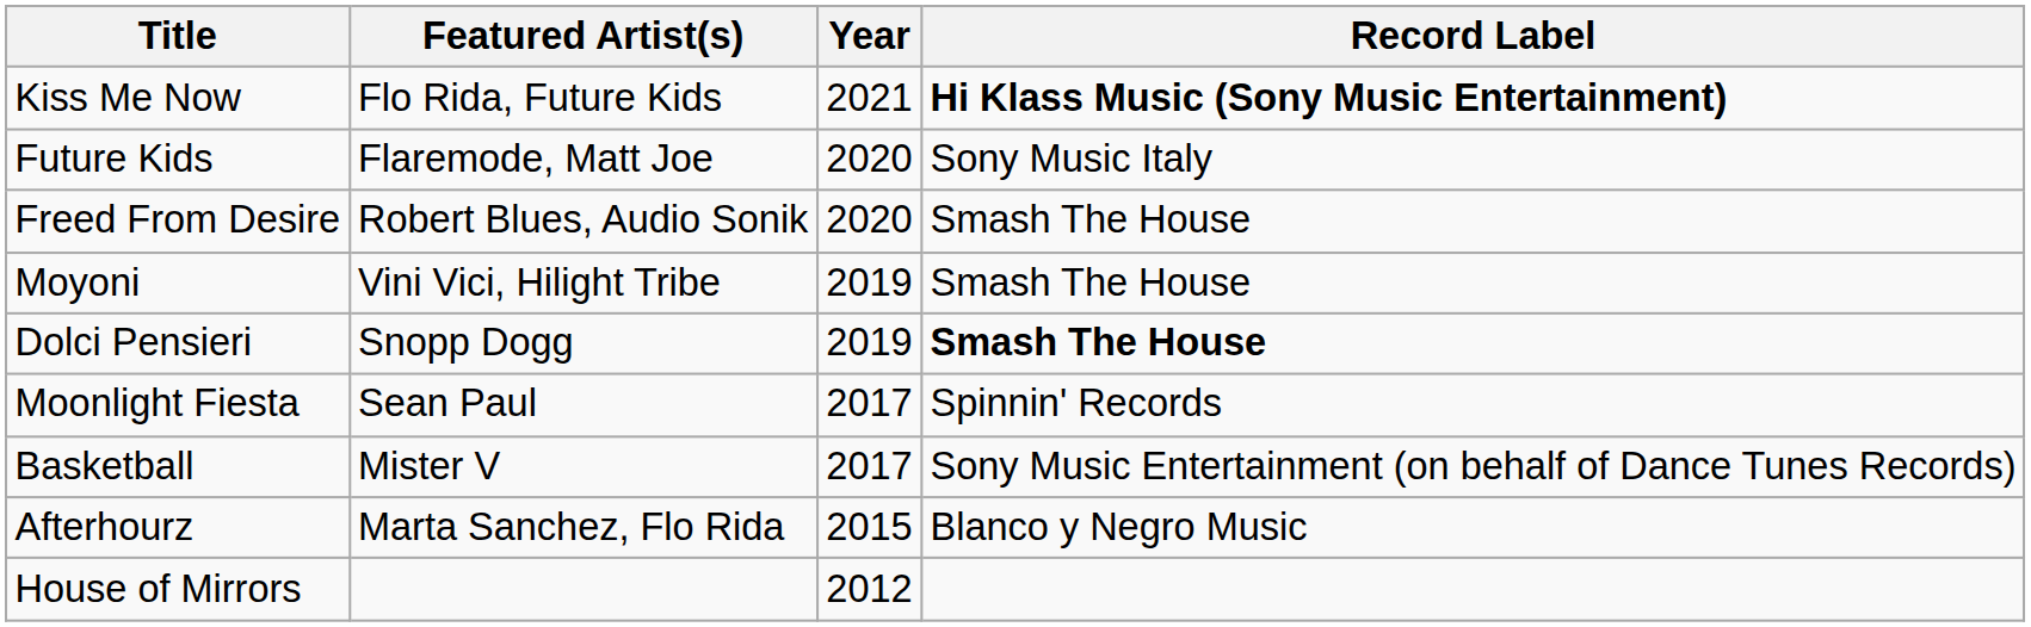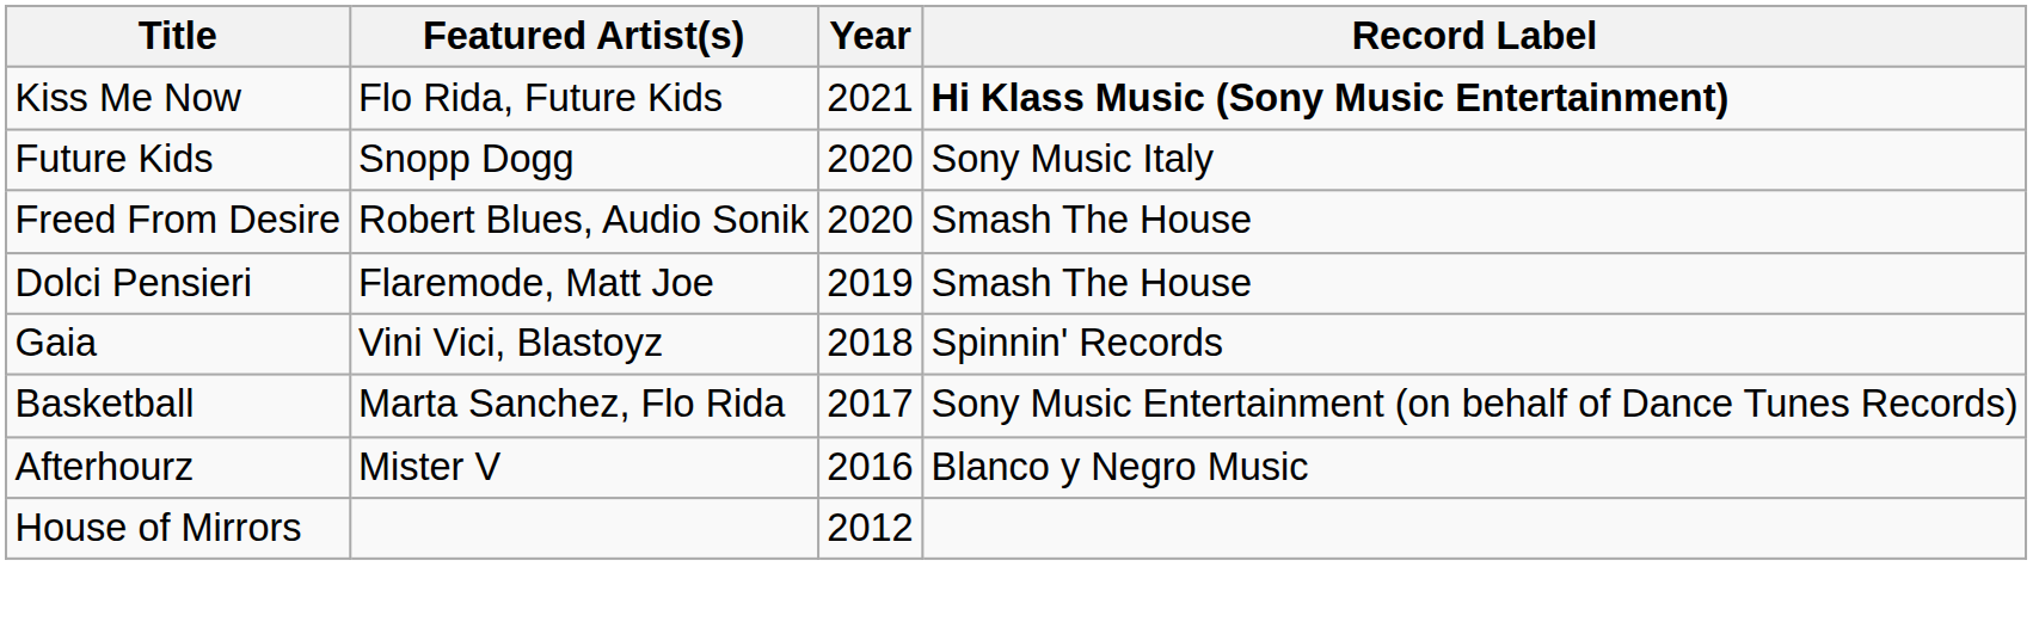Future Kids | Featured Artist(s): Flaremode, Matt Joe -> Snopp Dogg
- row: Moyoni | Vini Vici, Hilight Tribe | 2019 | Smash The House
Dolci Pensieri | Featured Artist(s): Snopp Dogg -> Flaremode, Matt Joe
Dolci Pensieri | Record Label: bold -> normal
+ row: Gaia | Vini Vici, Blastoyz | 2018 | Spinnin' Records
- row: Moonlight Fiesta | Sean Paul | 2017 | Spinnin' Records
Basketball | Featured Artist(s): Mister V -> Marta Sanchez, Flo Rida
Afterhourz | Featured Artist(s): Marta Sanchez, Flo Rida -> Mister V
Afterhourz | Year: 2015 -> 2016
